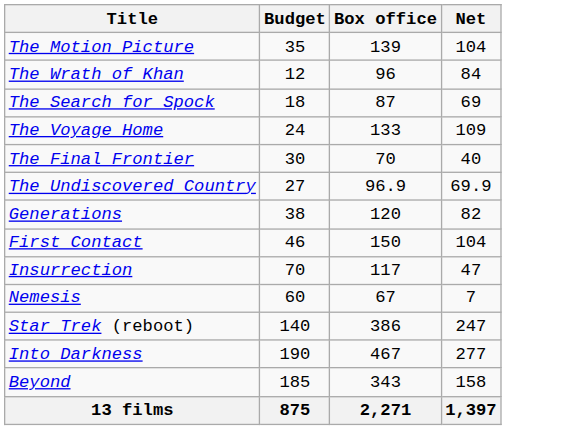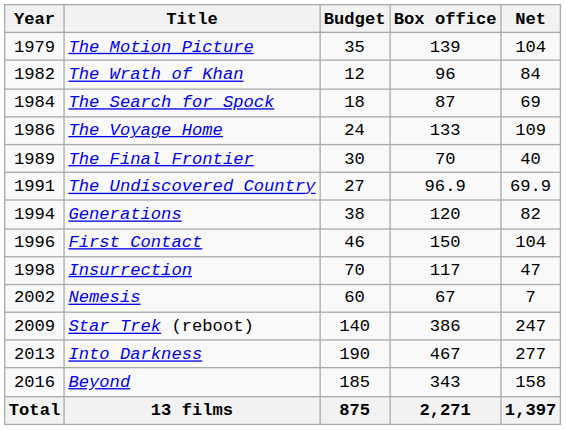+ column: Year | 1979 | 1982 | 1984 | 1986 | 1989 | 1991 | 1994 | 1996 | 1998 | 2002 | 2009 | 2013 | 2016 | Total
